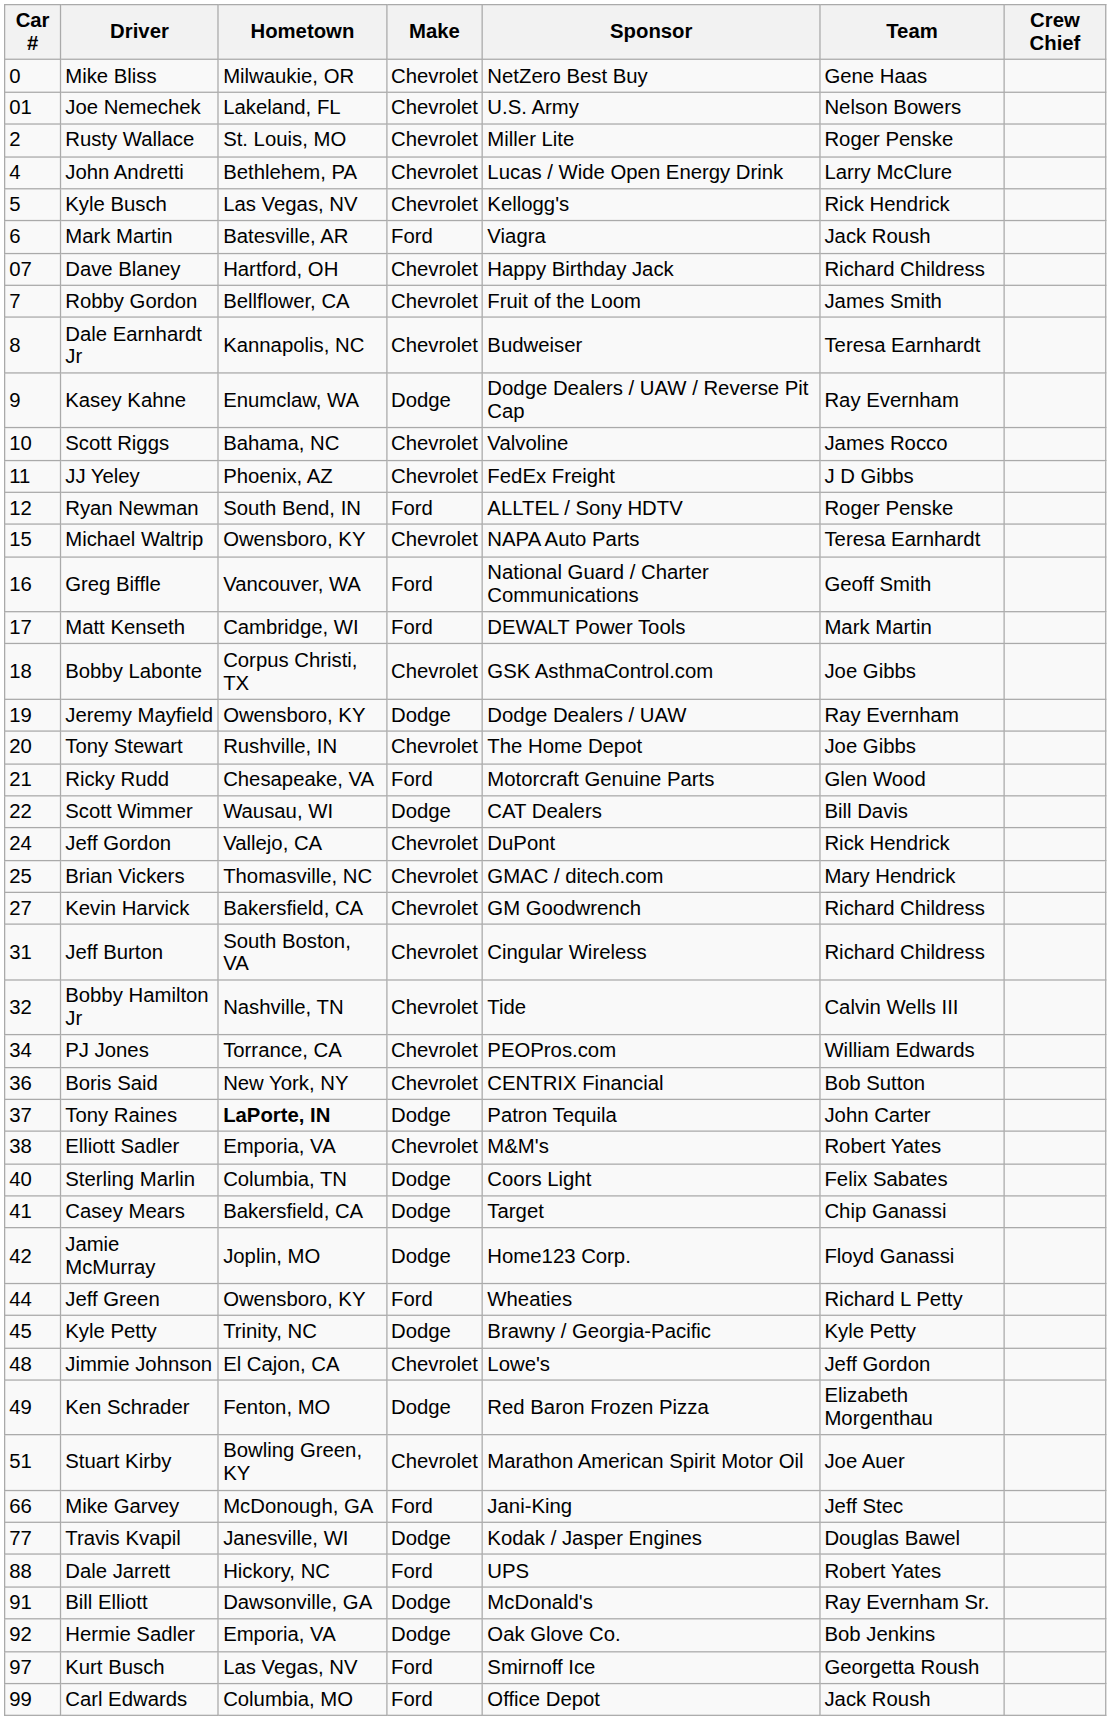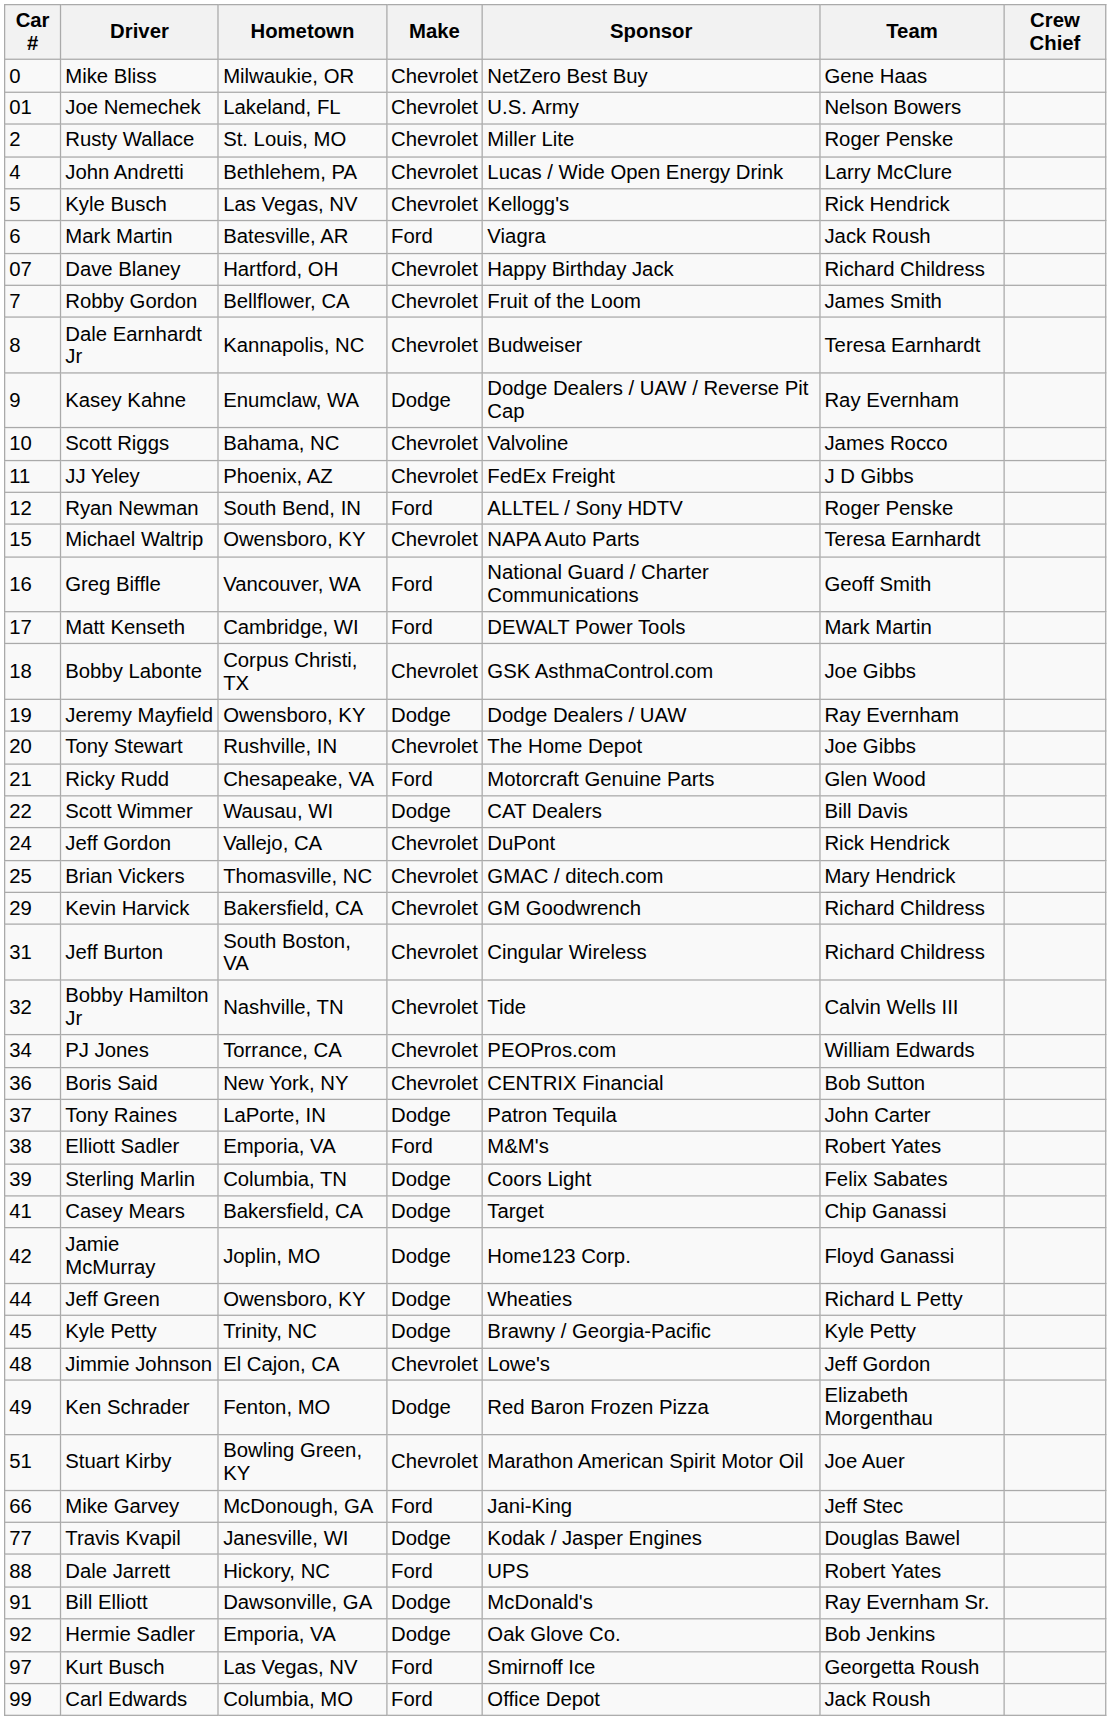Kevin Harvick | Car #: 27 -> 29
Tony Raines | Hometown: bold -> normal
Elliott Sadler | Make: Chevrolet -> Ford
Sterling Marlin | Car #: 40 -> 39
Jeff Green | Make: Ford -> Dodge
